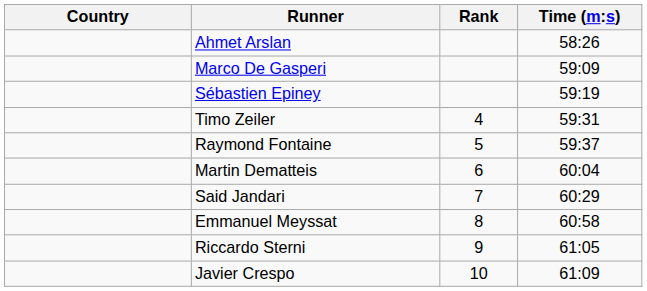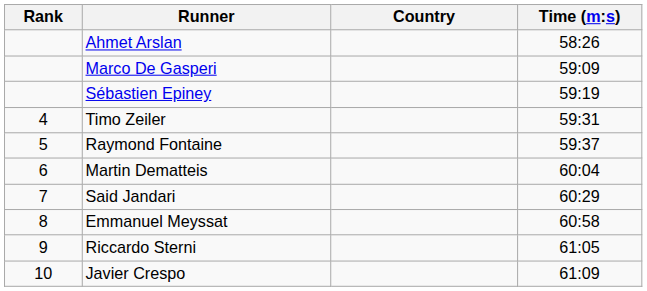columns swapped: Rank <-> Country
